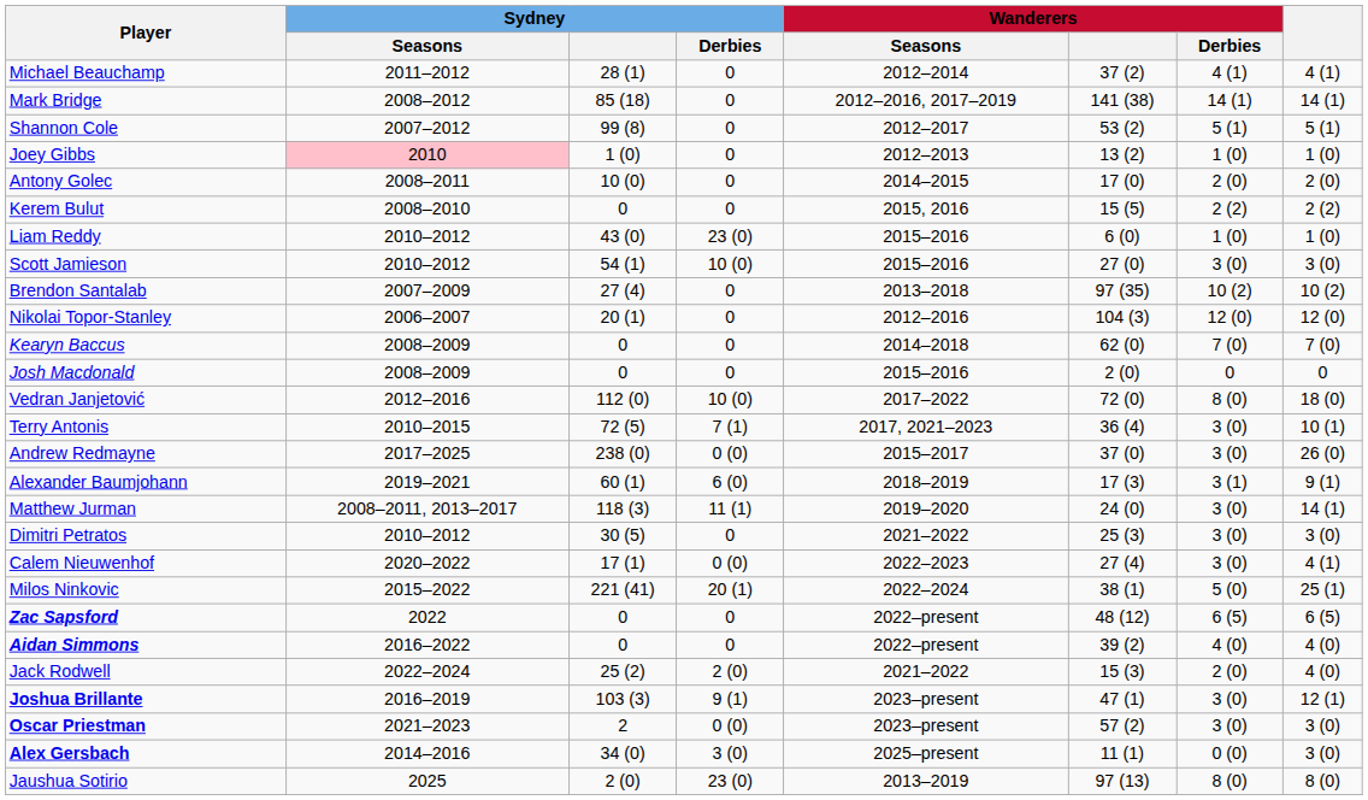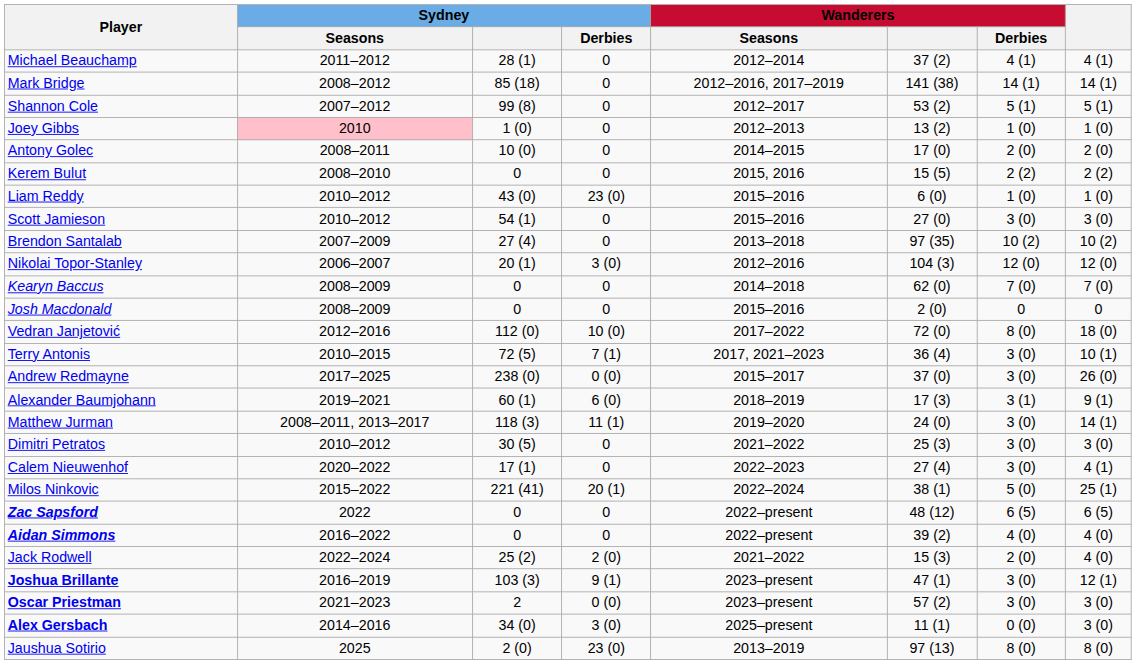Scott Jamieson | Sydney / Derbies: 10 (0) -> 0
Nikolai Topor-Stanley | Sydney / Derbies: 0 -> 3 (0)
Calem Nieuwenhof | Sydney / Derbies: 0 (0) -> 0
